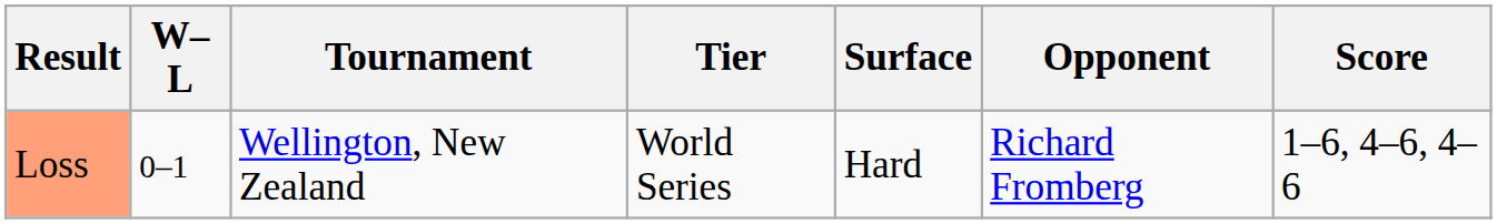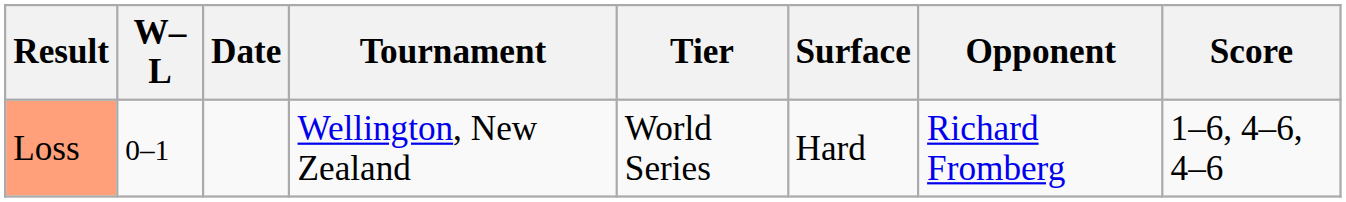+ column: Date
